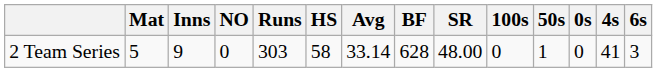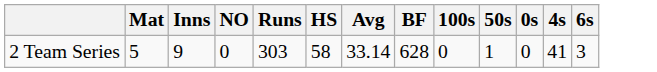- column: SR | 48.00
